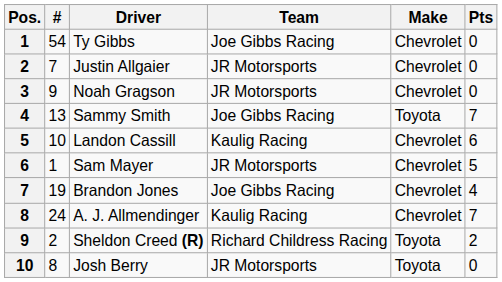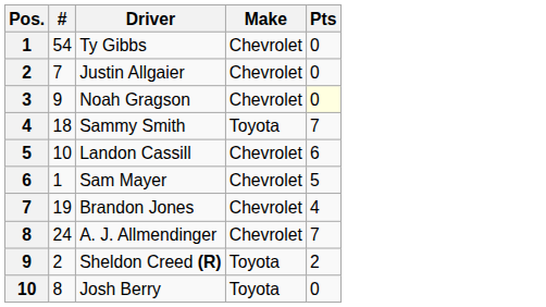- column: Team | Joe Gibbs Racing | JR Motorsports | JR Motorsports | Joe Gibbs Racing | Kaulig Racing | JR Motorsports | Joe Gibbs Racing | Kaulig Racing | Richard Childress Racing | JR Motorsports
Noah Gragson | Pts: no background -> lightyellow background
Sammy Smith | #: 13 -> 18
